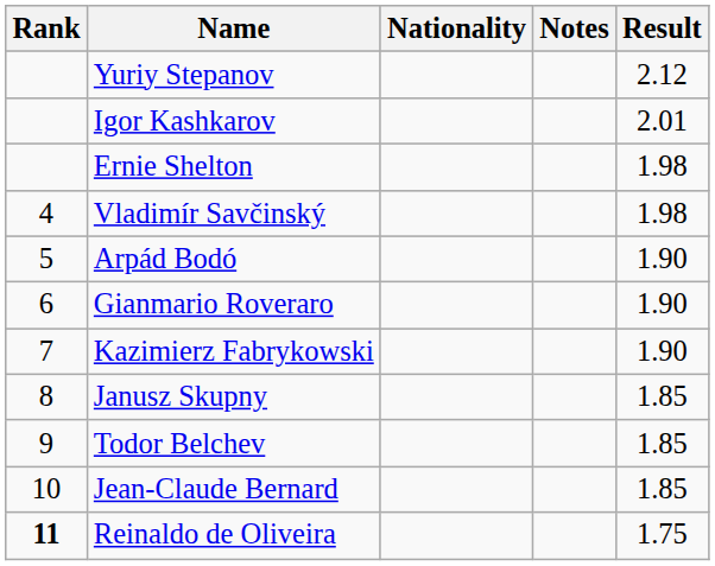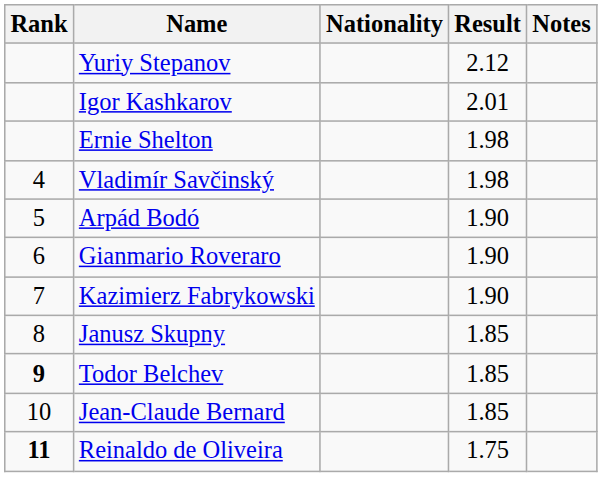columns swapped: Result <-> Notes
Todor Belchev | Rank: normal -> bold
